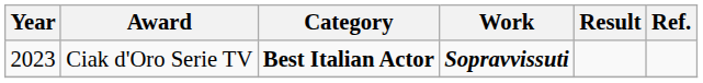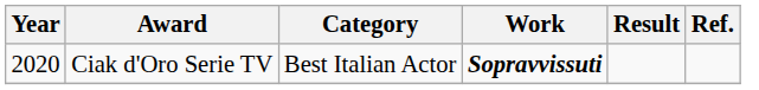Ciak d'Oro Serie TV | Year: 2023 -> 2020
Ciak d'Oro Serie TV | Category: bold -> normal
